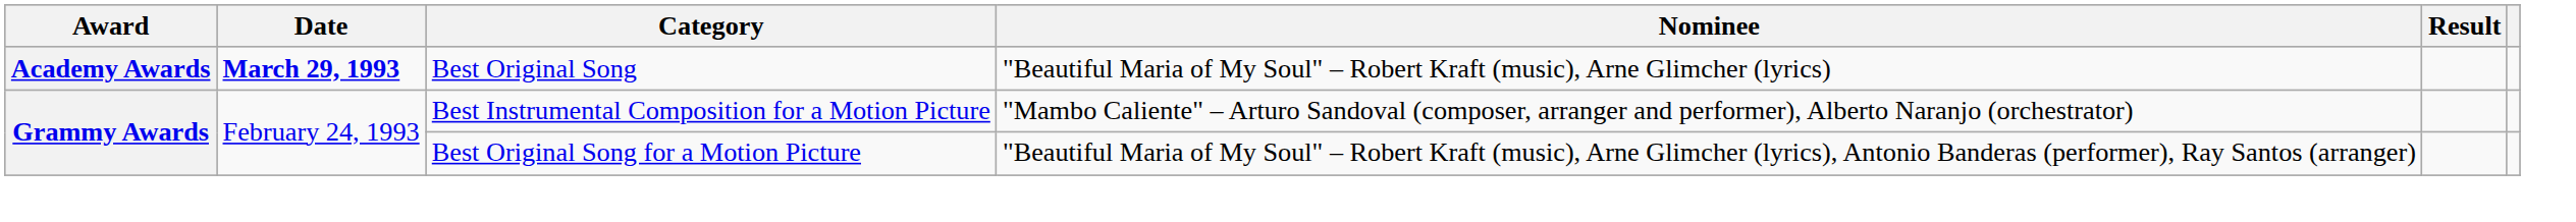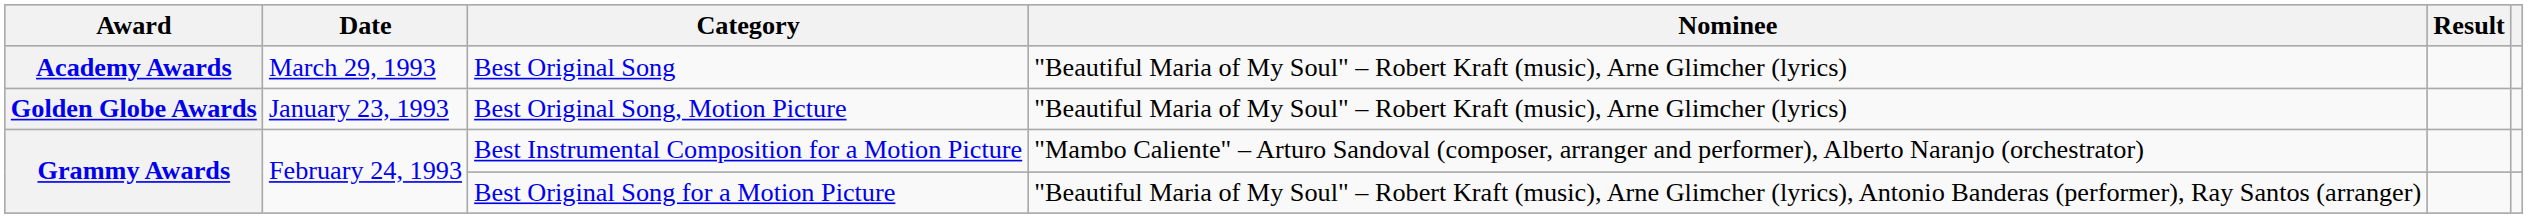Best Original Song | Date: bold -> normal
+ row: Golden Globe Awards | January 23, 1993 | Best Original Song, Motion Picture | "Beautiful Maria of My Soul" – Robert Kraft (music), Arne Glimcher (lyrics)
